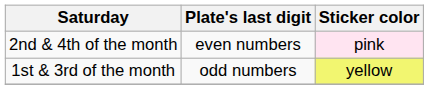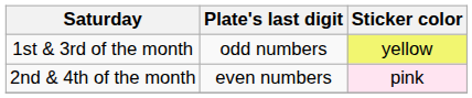rows swapped: 1st & 3rd of the month <-> 2nd & 4th of the month
